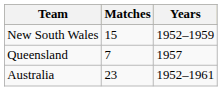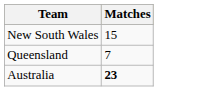- column: Years | 1952–1959 | 1957 | 1952–1961
Australia | Matches: normal -> bold
